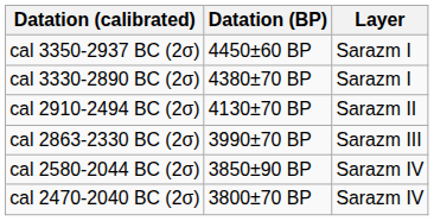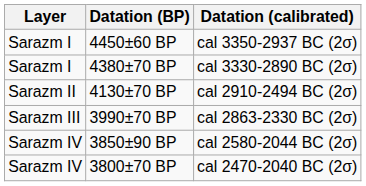columns swapped: Layer <-> Datation (calibrated)
